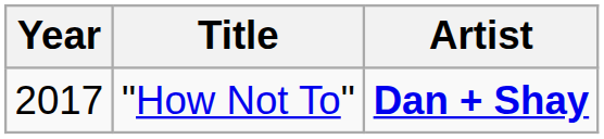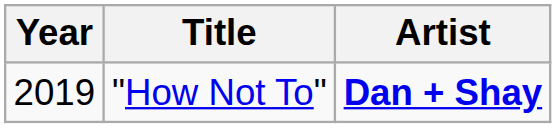"How Not To" | Year: 2017 -> 2019
